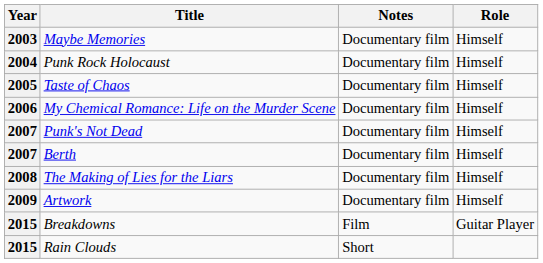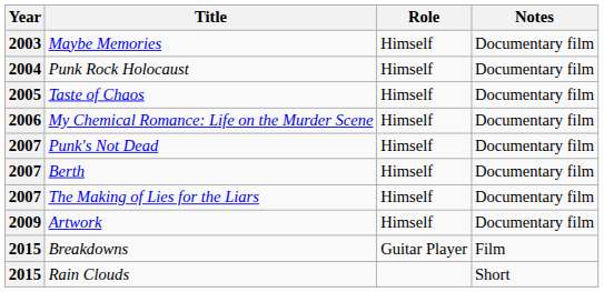columns swapped: Role <-> Notes
The Making of Lies for the Liars | Year: 2008 -> 2007
